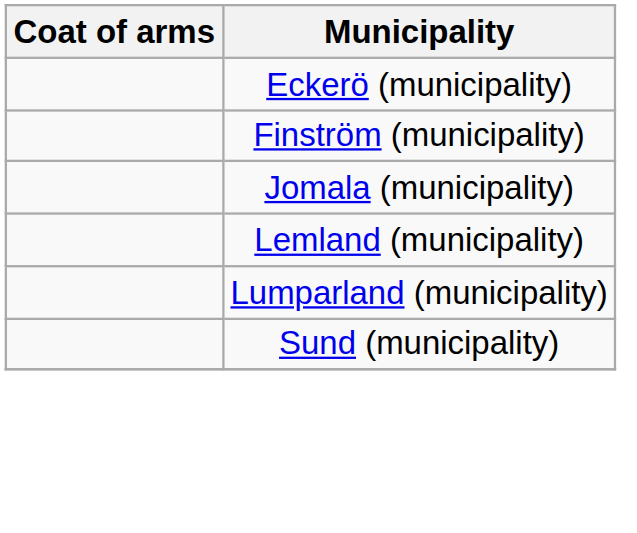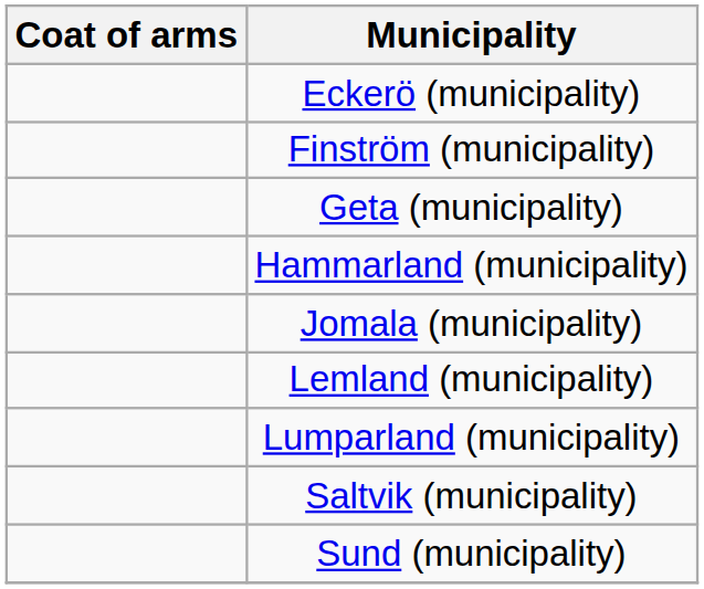+ row: Geta (municipality)
+ row: Hammarland (municipality)
+ row: Saltvik (municipality)
